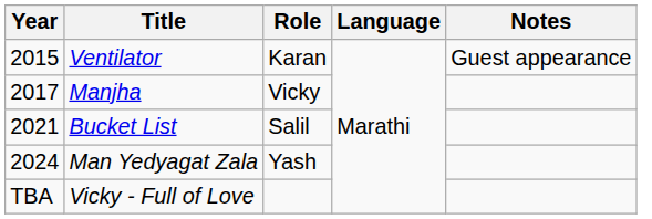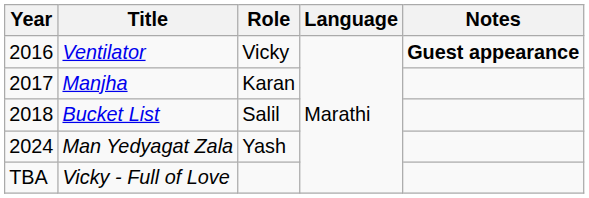Ventilator | Year: 2015 -> 2016
Ventilator | Role: Karan -> Vicky
Ventilator | Notes: normal -> bold
Manjha | Role: Vicky -> Karan
Bucket List | Year: 2021 -> 2018
